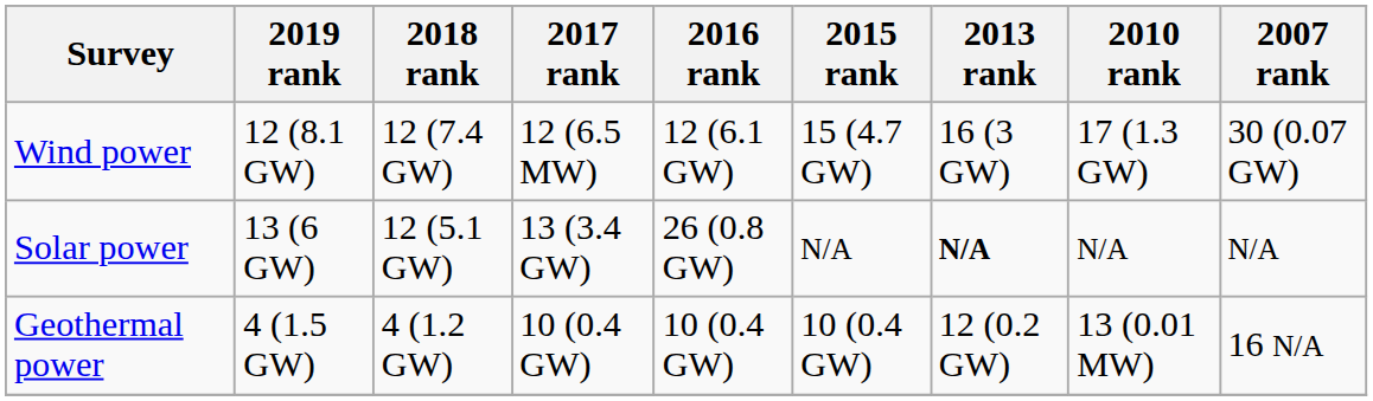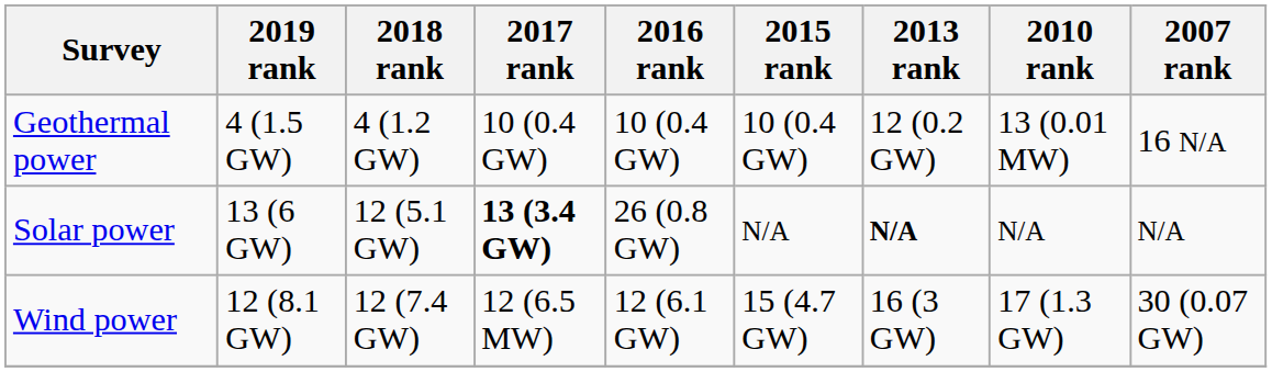rows swapped: Wind power <-> Geothermal power
Solar power | 2017 rank: normal -> bold
